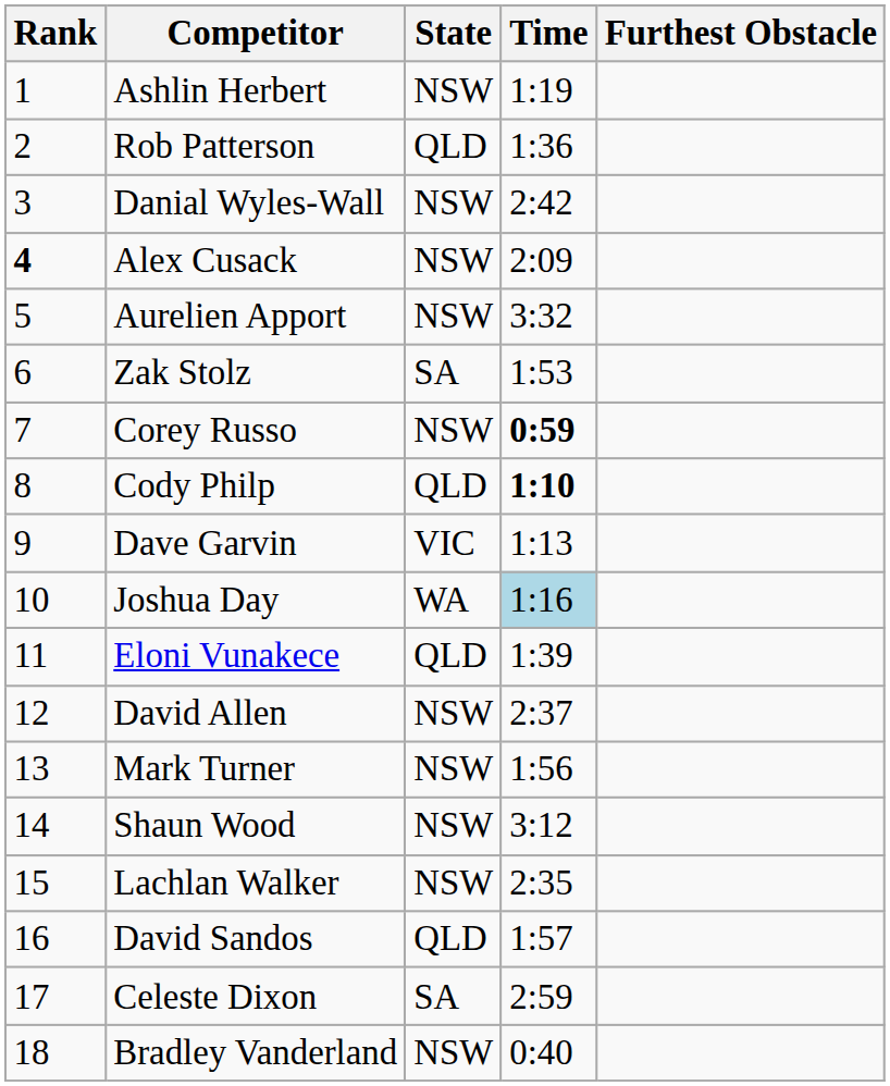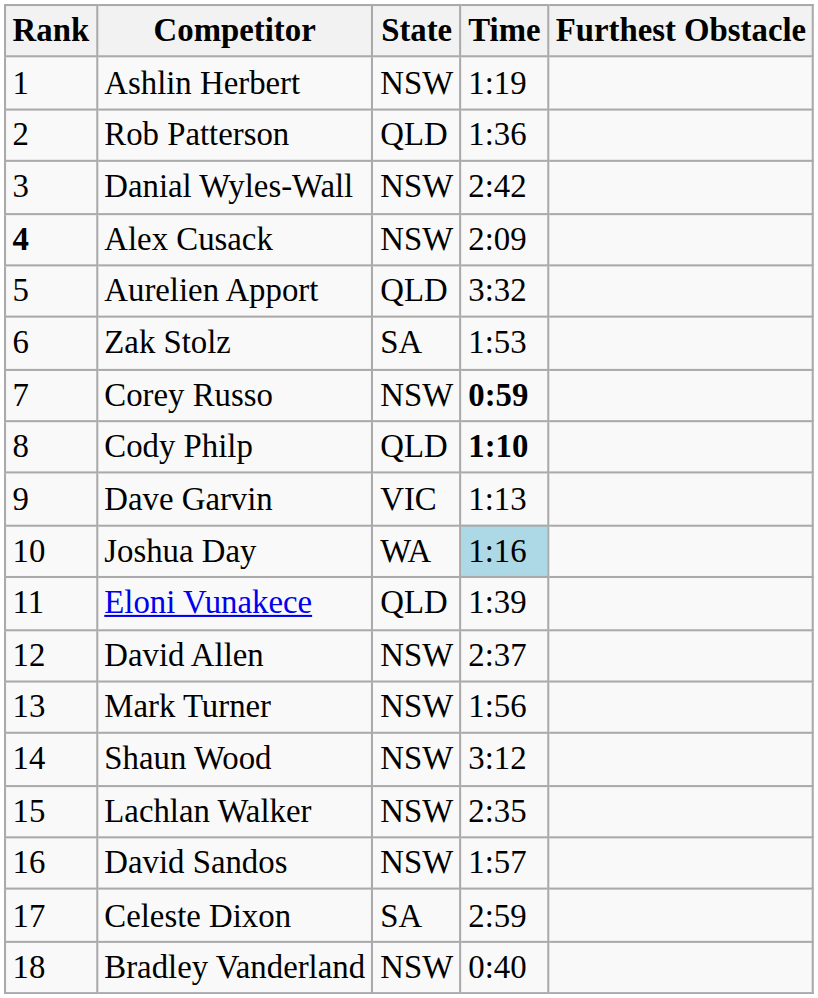Aurelien Apport | State: NSW -> QLD
David Sandos | State: QLD -> NSW
